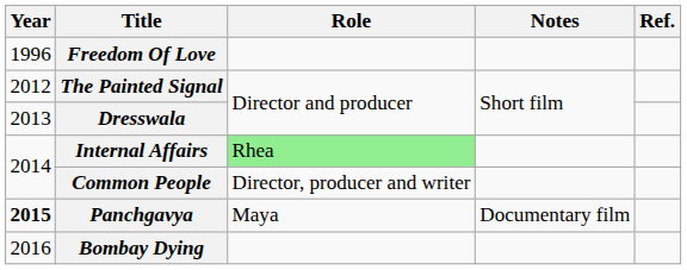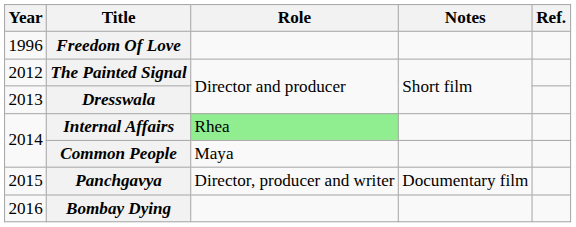Common People | Role: Director, producer and writer -> Maya
Panchgavya | Year: bold -> normal
Panchgavya | Role: Maya -> Director, producer and writer
